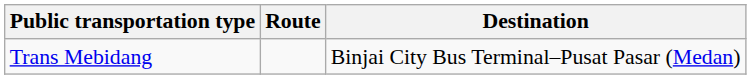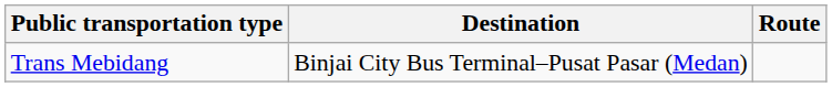columns swapped: Route <-> Destination
